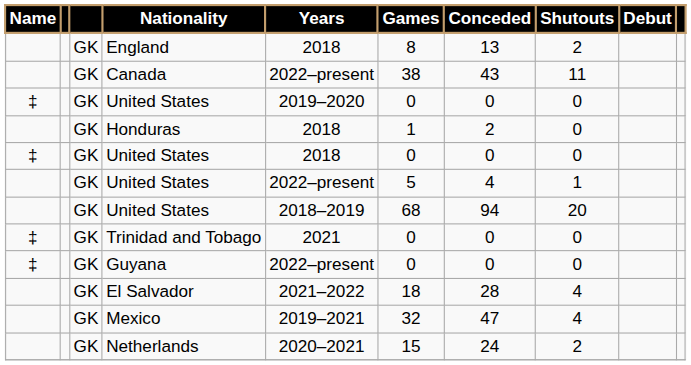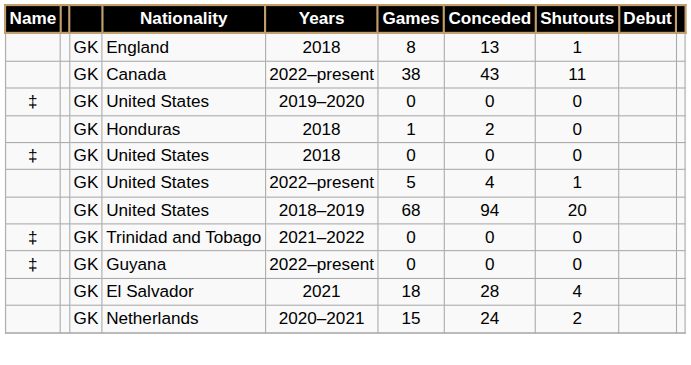England | Shutouts: 2 -> 1
Trinidad and Tobago | Years: 2021 -> 2021–2022
El Salvador | Years: 2021–2022 -> 2021
- row: GK | Mexico | 2019–2021 | 32 | 47 | 4
